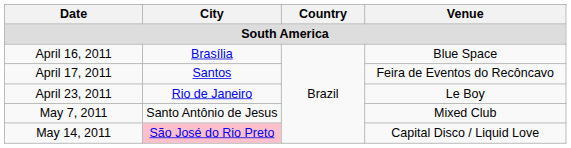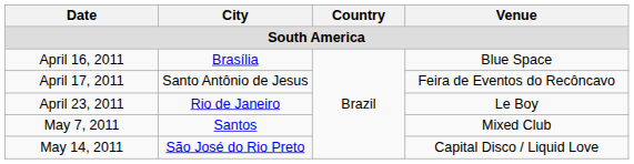April 17, 2011 | City: Santos -> Santo Antônio de Jesus
May 7, 2011 | City: Santo Antônio de Jesus -> Santos
May 14, 2011 | City: pink background -> no background
